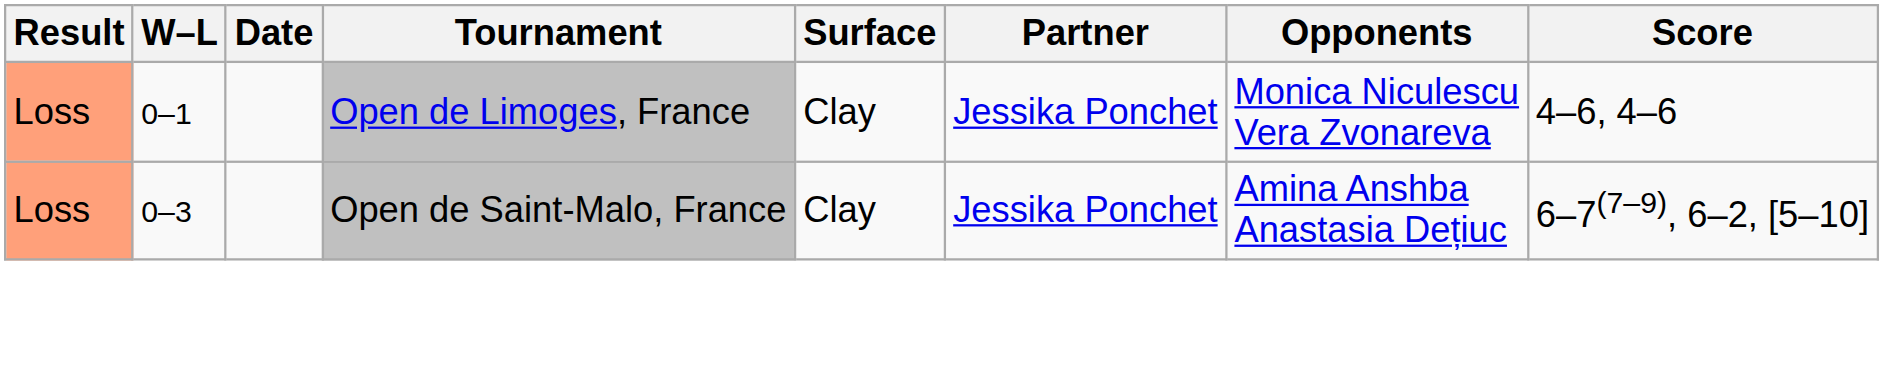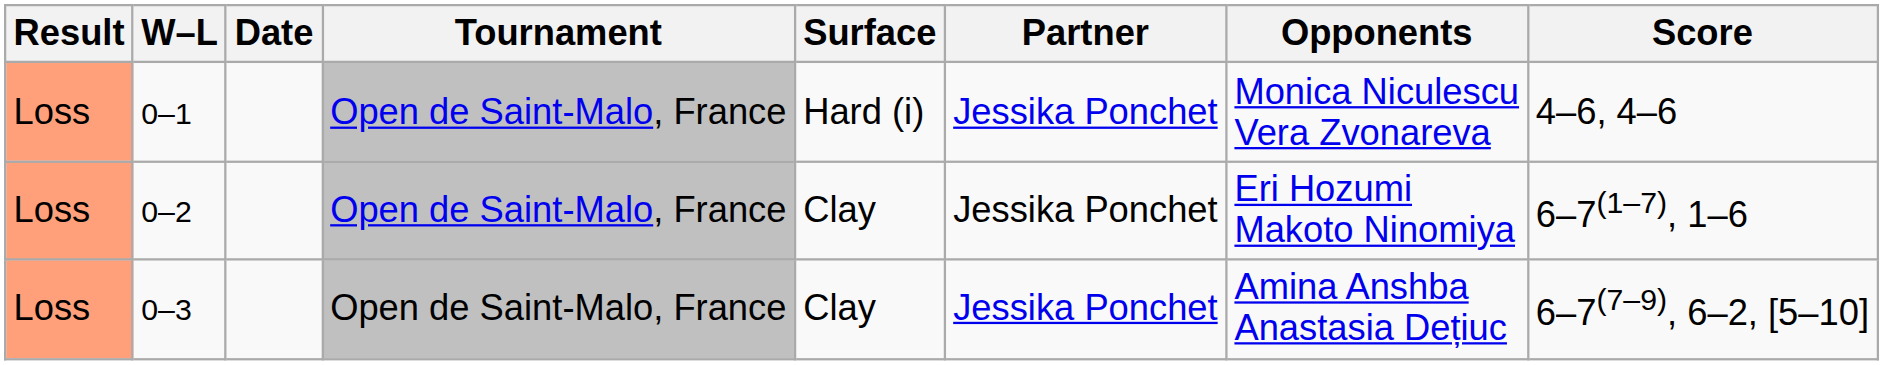0–1 | Tournament: Open de Limoges, France -> Open de Saint-Malo, France
0–1 | Surface: Clay -> Hard (i)
+ row: Loss | 0–2 | Open de Saint-Malo, France | Clay | Jessika Ponchet | Eri Hozumi Makoto Ninomiya | 6–7(1–7), 1–6
